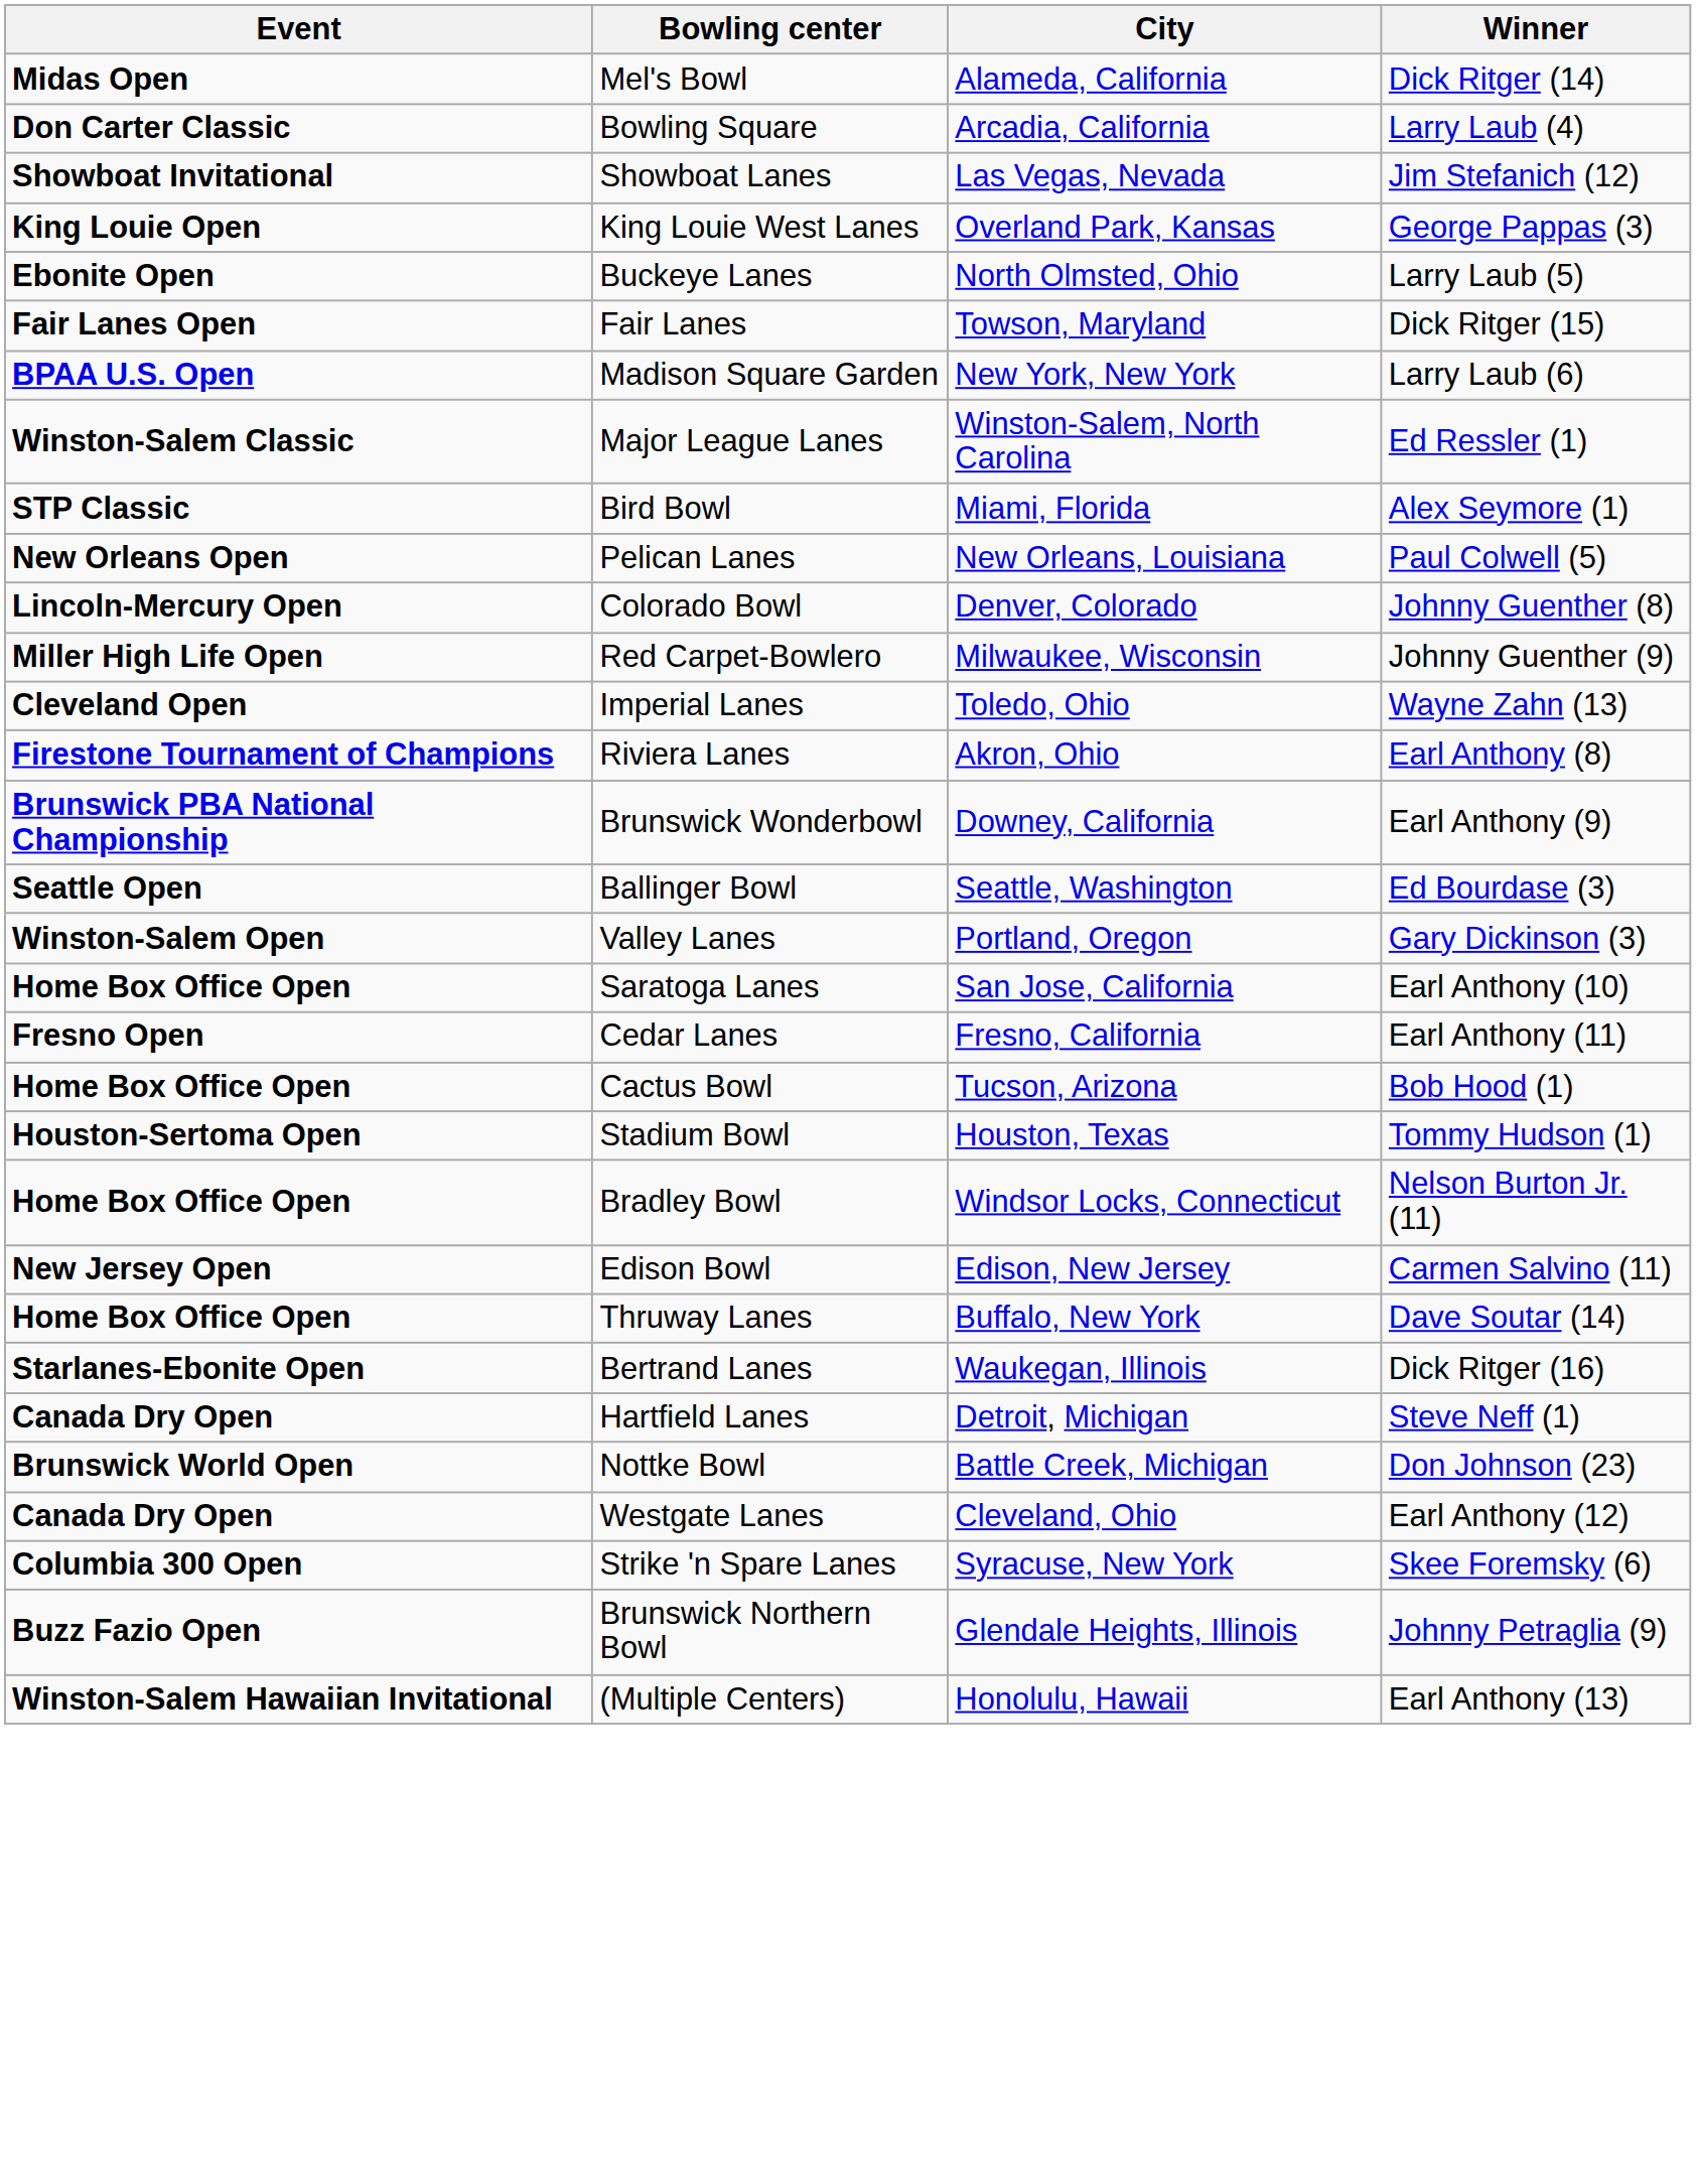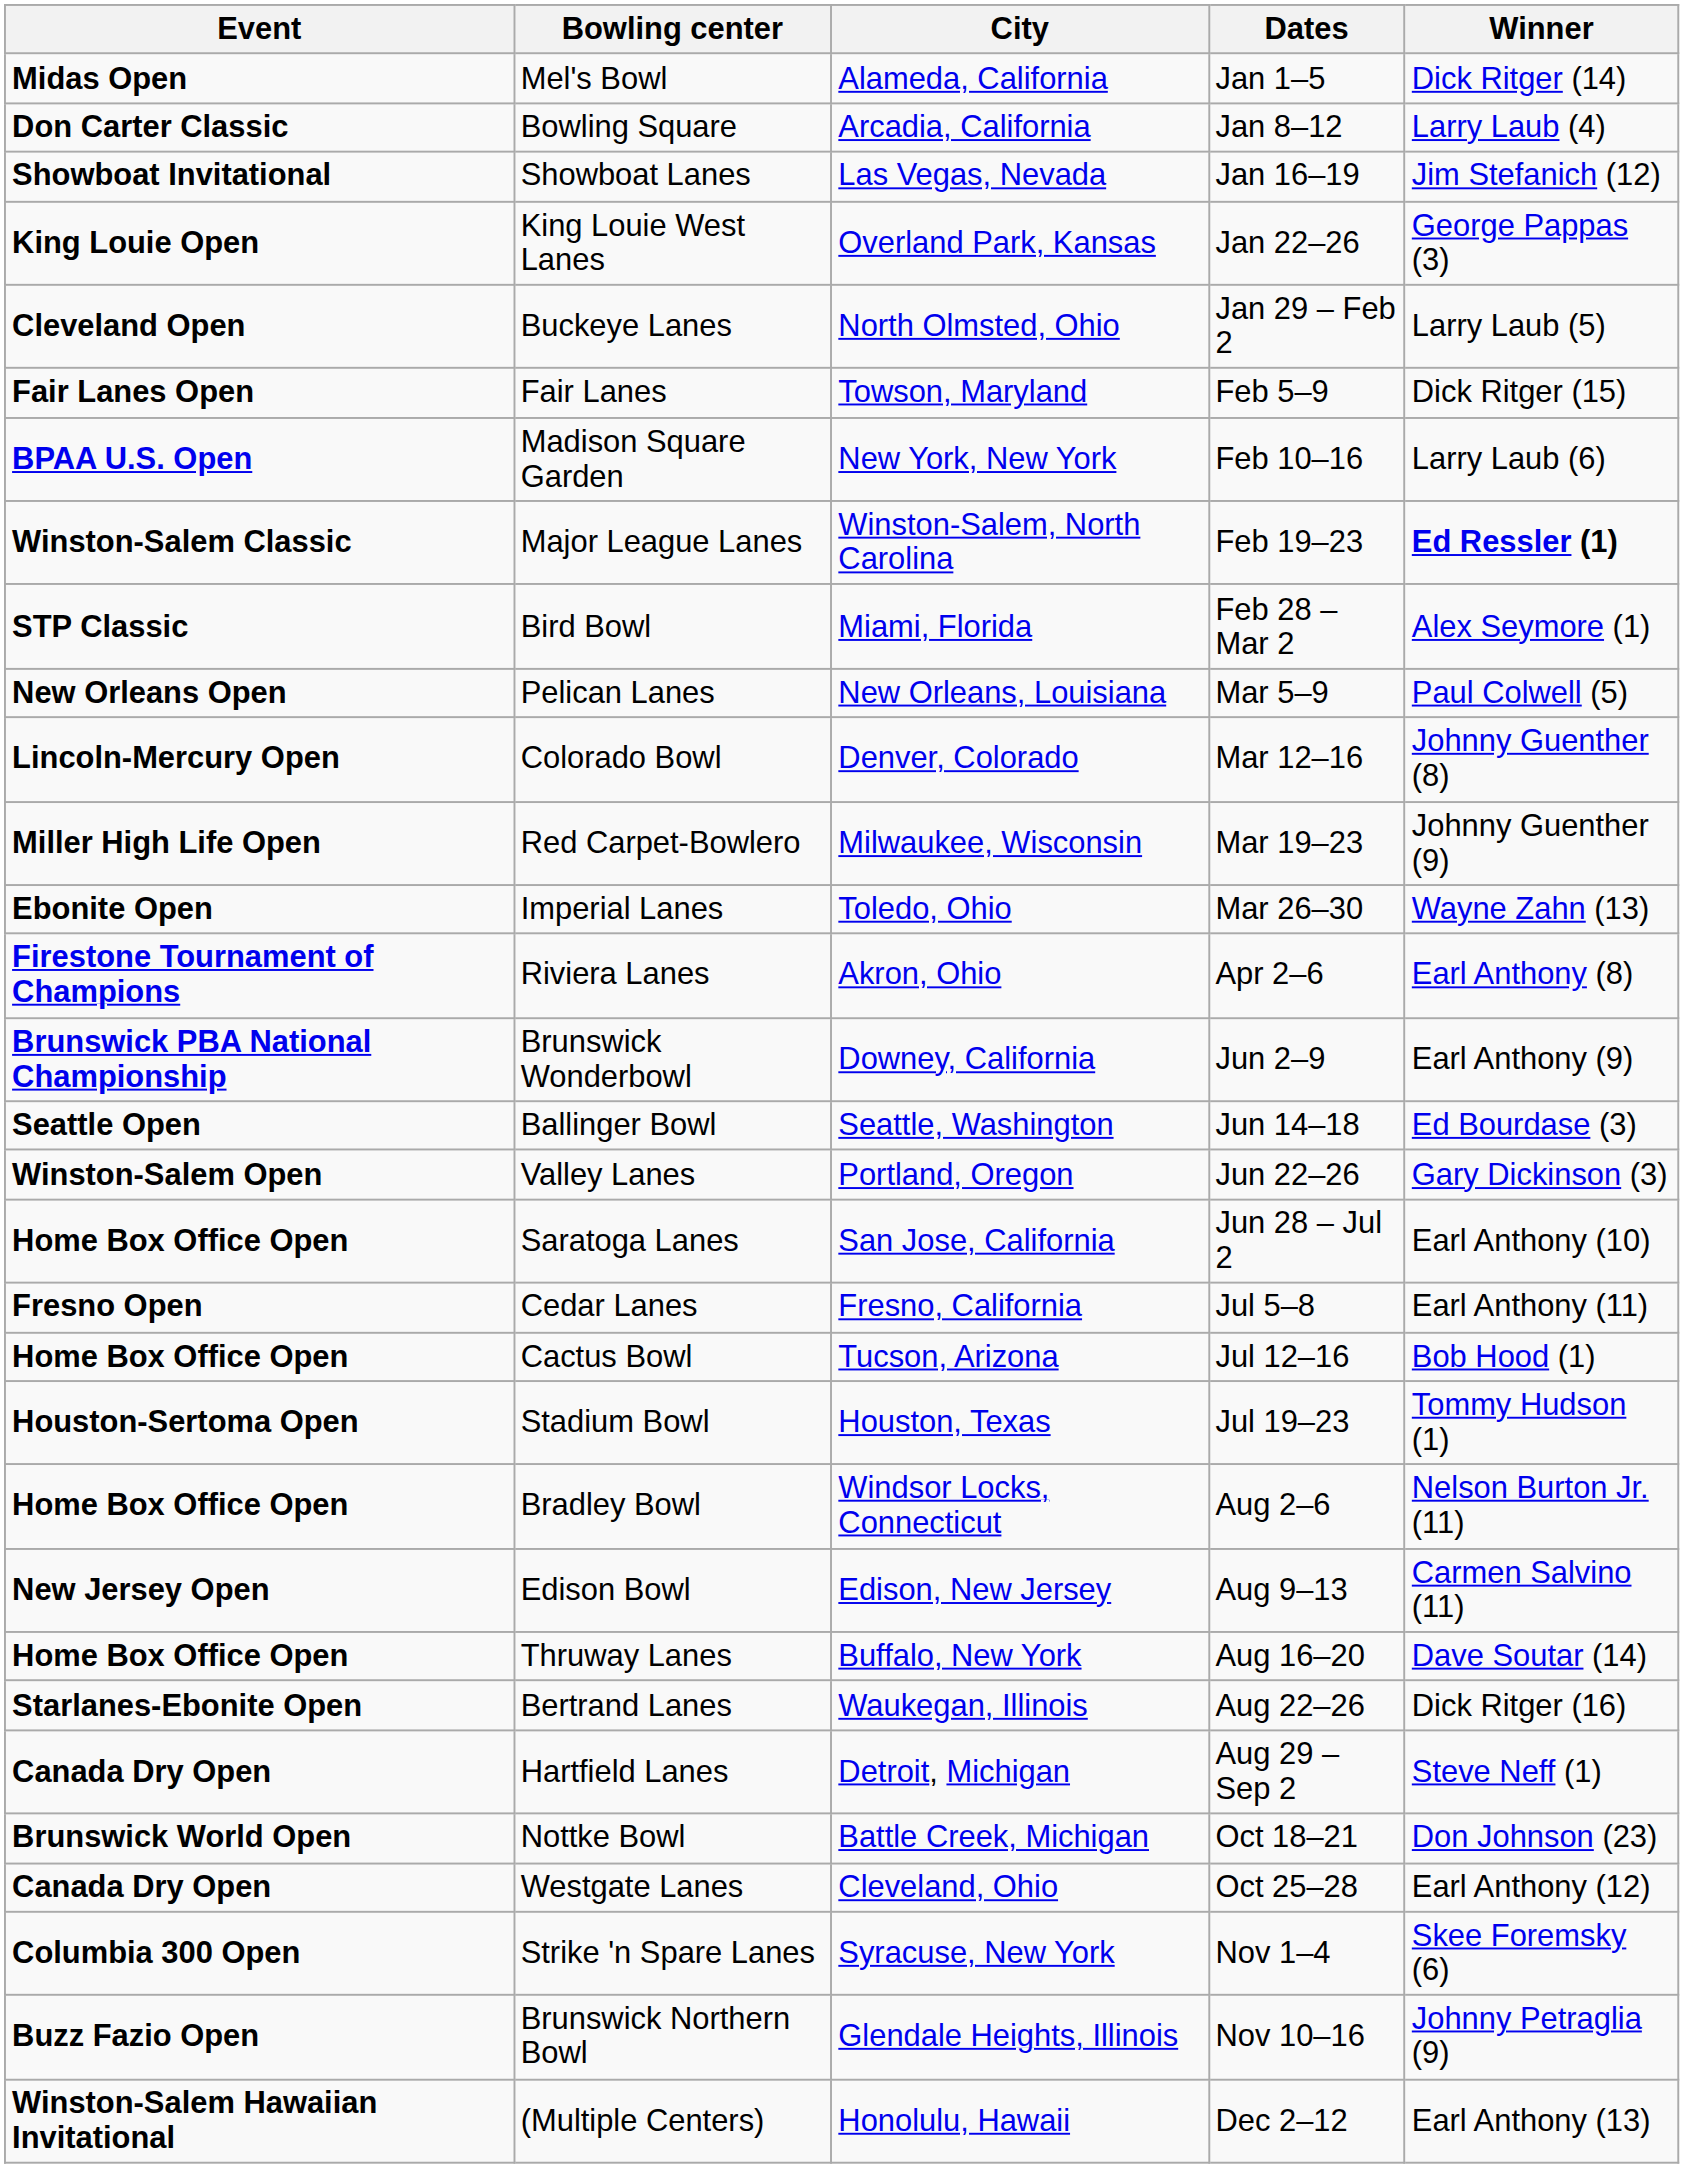+ column: Dates | Jan 1–5 | Jan 8–12 | Jan 16–19 | Jan 22–26 | Jan 29 – Feb 2 | Feb 5–9 | Feb 10–16 | Feb 19–23 | Feb 28 – Mar 2 | Mar 5–9 | Mar 12–16 | Mar 19–23 | Mar 26–30 | Apr 2–6 | Jun 2–9 | Jun 14–18 | Jun 22–26 | Jun 28 – Jul 2 | Jul 5–8 | Jul 12–16 | Jul 19–23 | Aug 2–6 | Aug 9–13 | Aug 16–20 | Aug 22–26 | Aug 29 – Sep 2 | Oct 18–21 | Oct 25–28 | Nov 1–4 | Nov 10–16 | Dec 2–12
Buckeye Lanes | Event: Ebonite Open -> Cleveland Open
Major League Lanes | Winner: normal -> bold
Imperial Lanes | Event: Cleveland Open -> Ebonite Open
